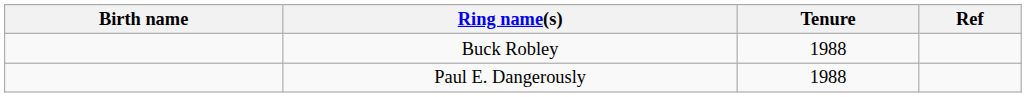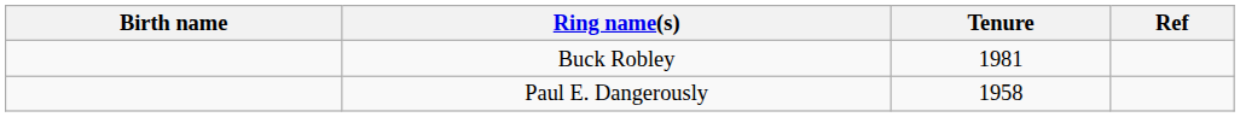Buck Robley | Tenure: 1988 -> 1981
Paul E. Dangerously | Tenure: 1988 -> 1958
